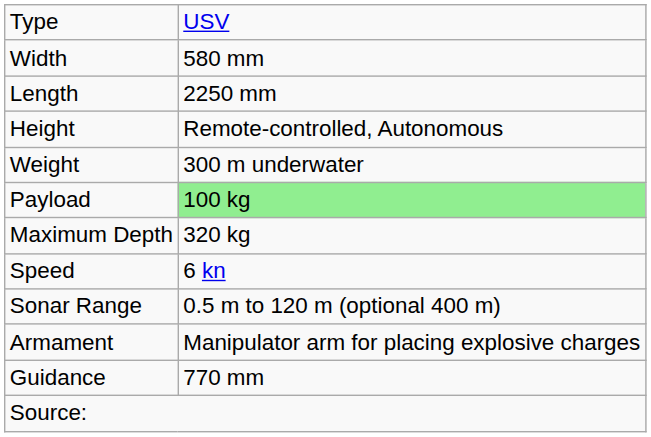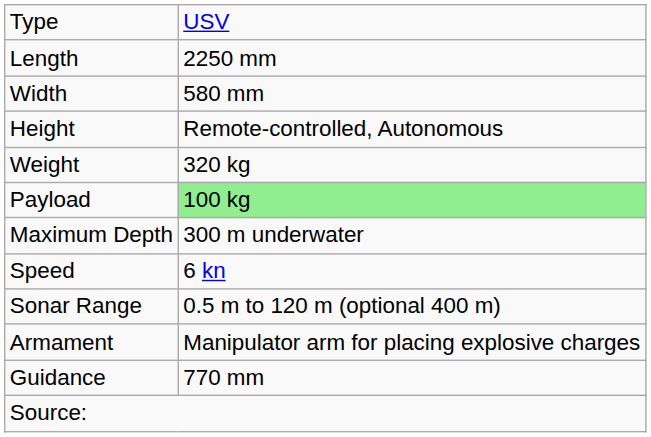rows swapped: Length <-> Width
Weight | column 2: 300 m underwater -> 320 kg
Maximum Depth | column 2: 320 kg -> 300 m underwater
